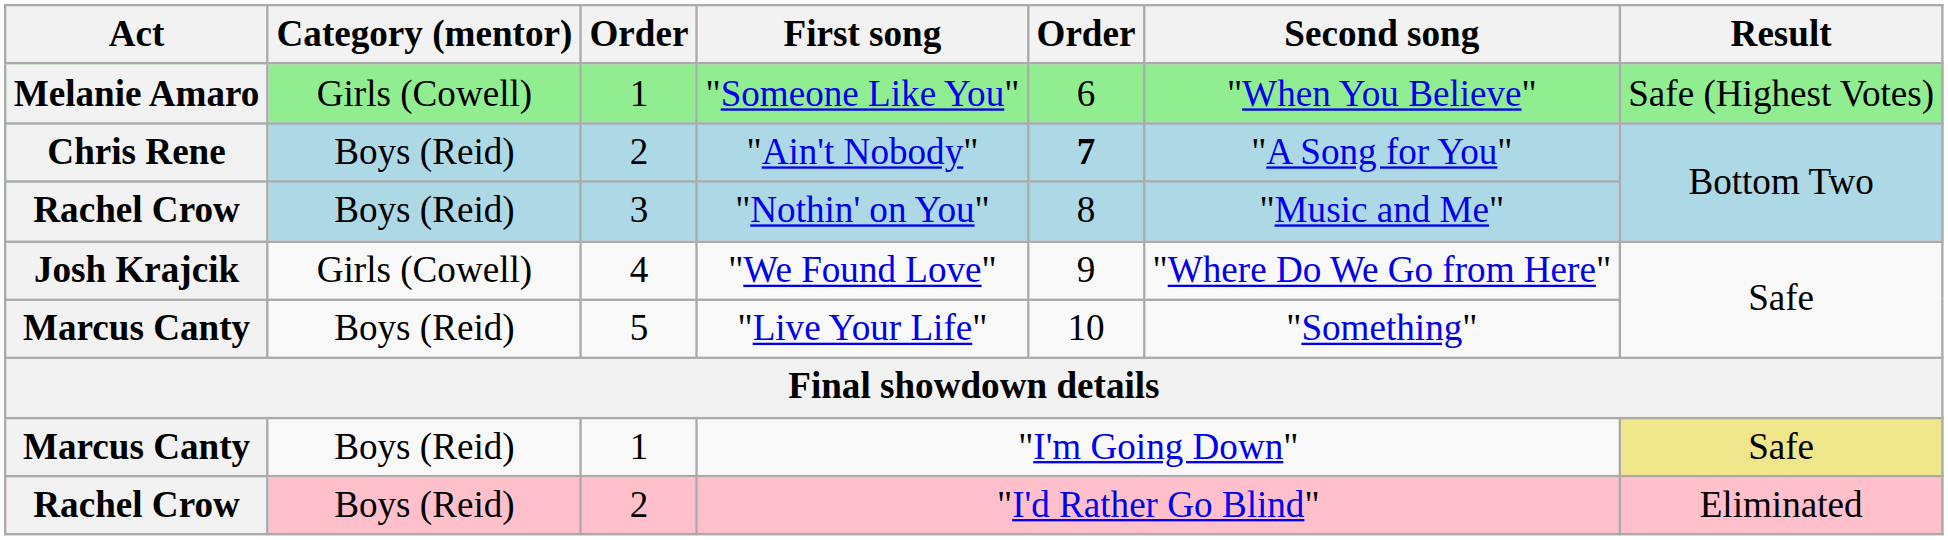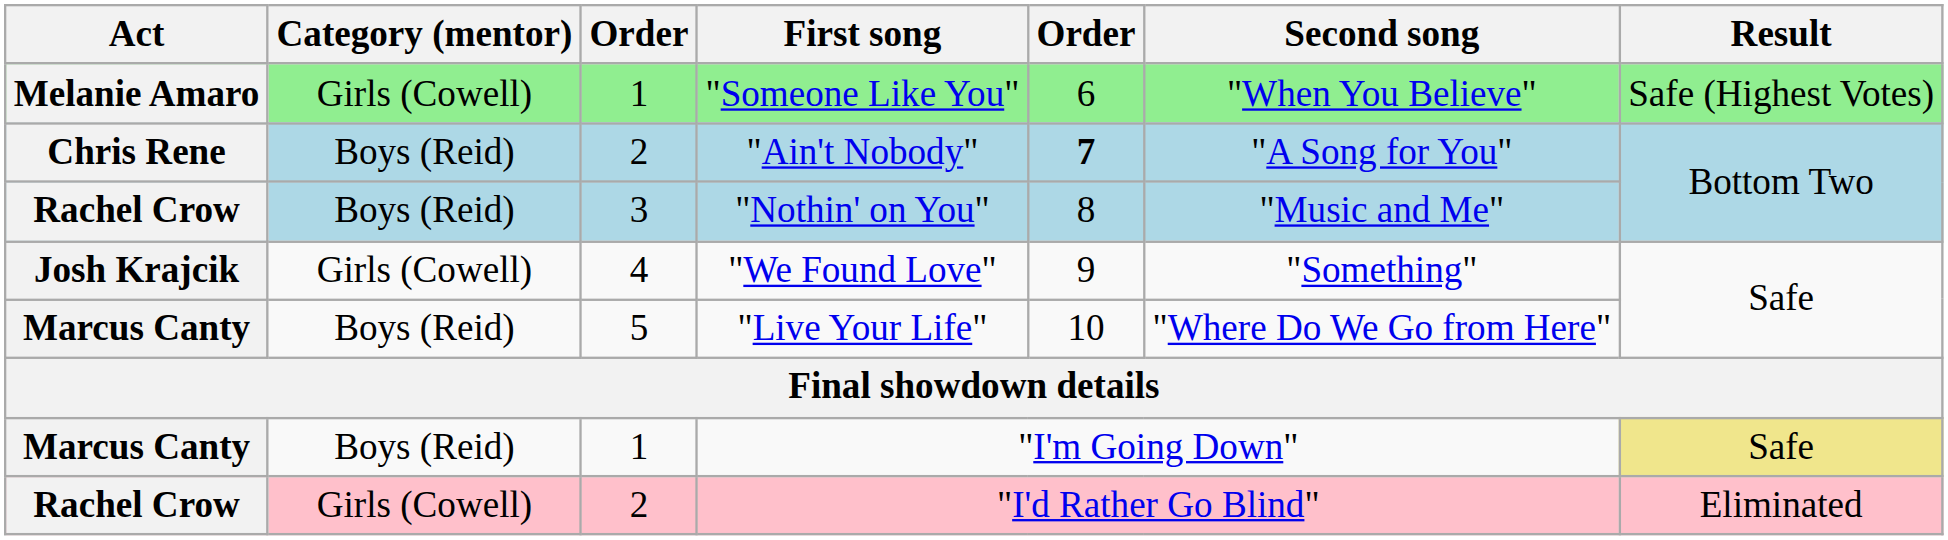"We Found Love" | Second song: "Where Do We Go from Here" -> "Something"
"Live Your Life" | Second song: "Something" -> "Where Do We Go from Here"
"I'd Rather Go Blind" | Category (mentor): Boys (Reid) -> Girls (Cowell)
